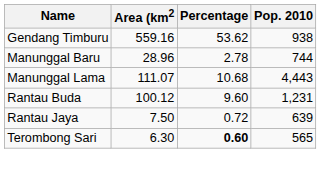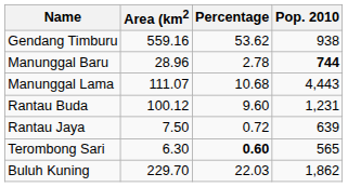Manunggal Baru | Pop. 2010: normal -> bold
+ row: Buluh Kuning | 229.70 | 22.03 | 1,862
